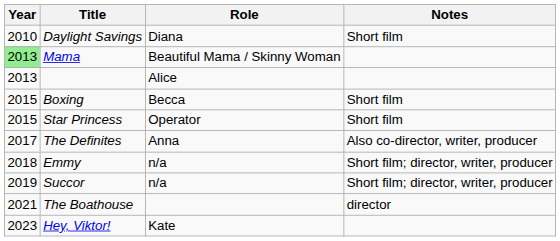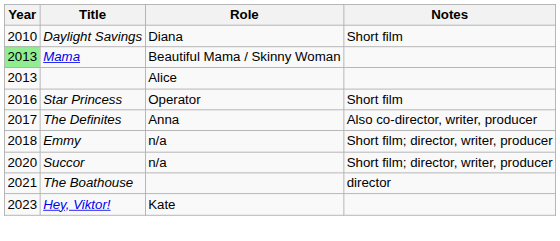- row: 2015 | Boxing | Becca | Short film
Star Princess | Year: 2015 -> 2016
Succor | Year: 2019 -> 2020
